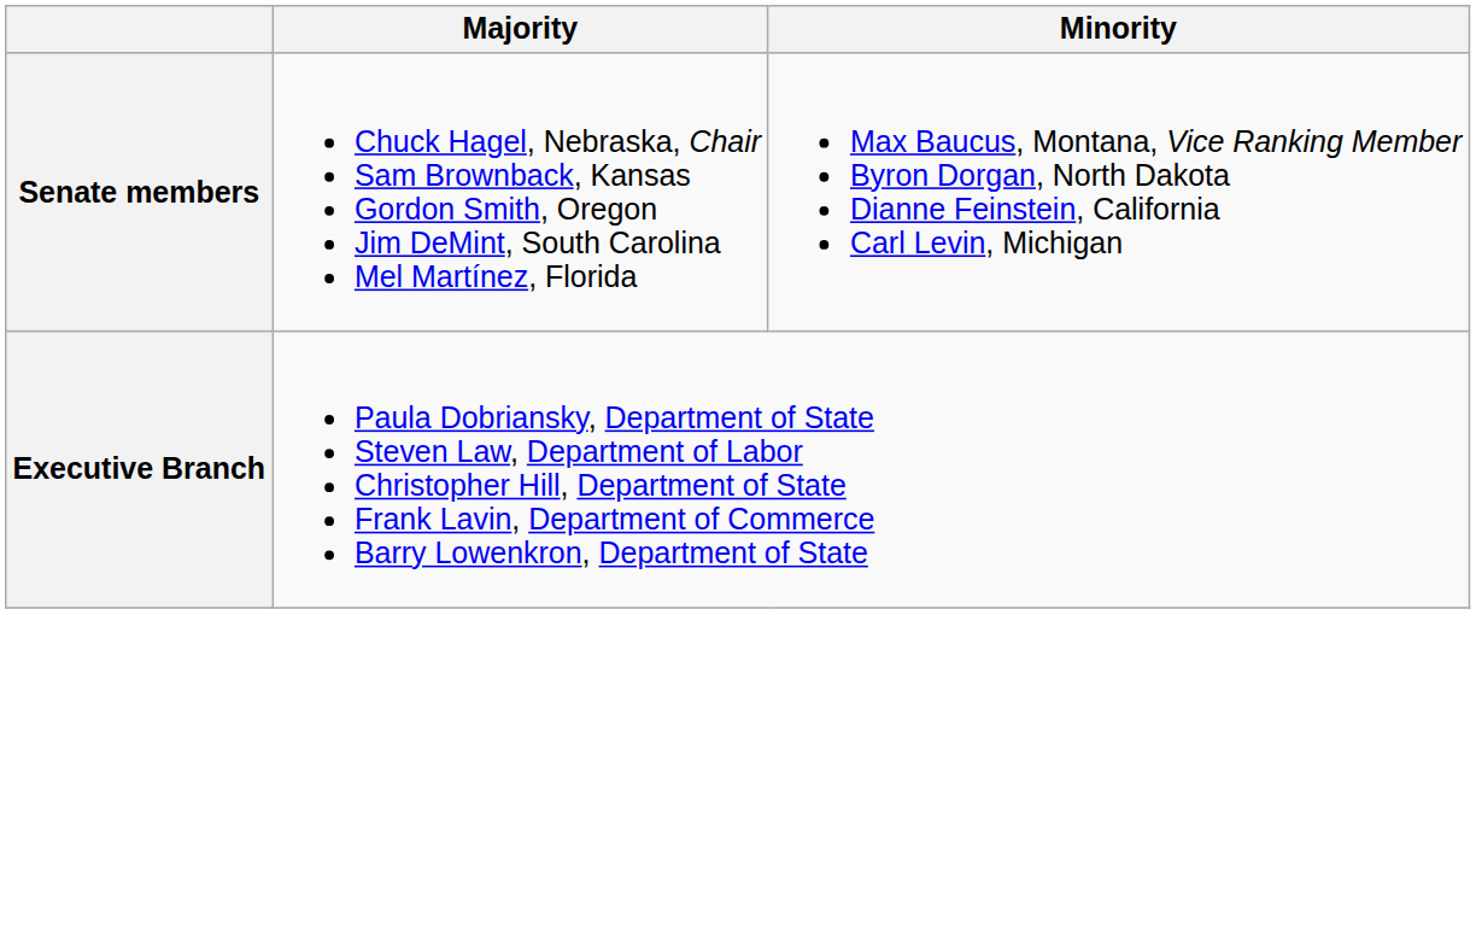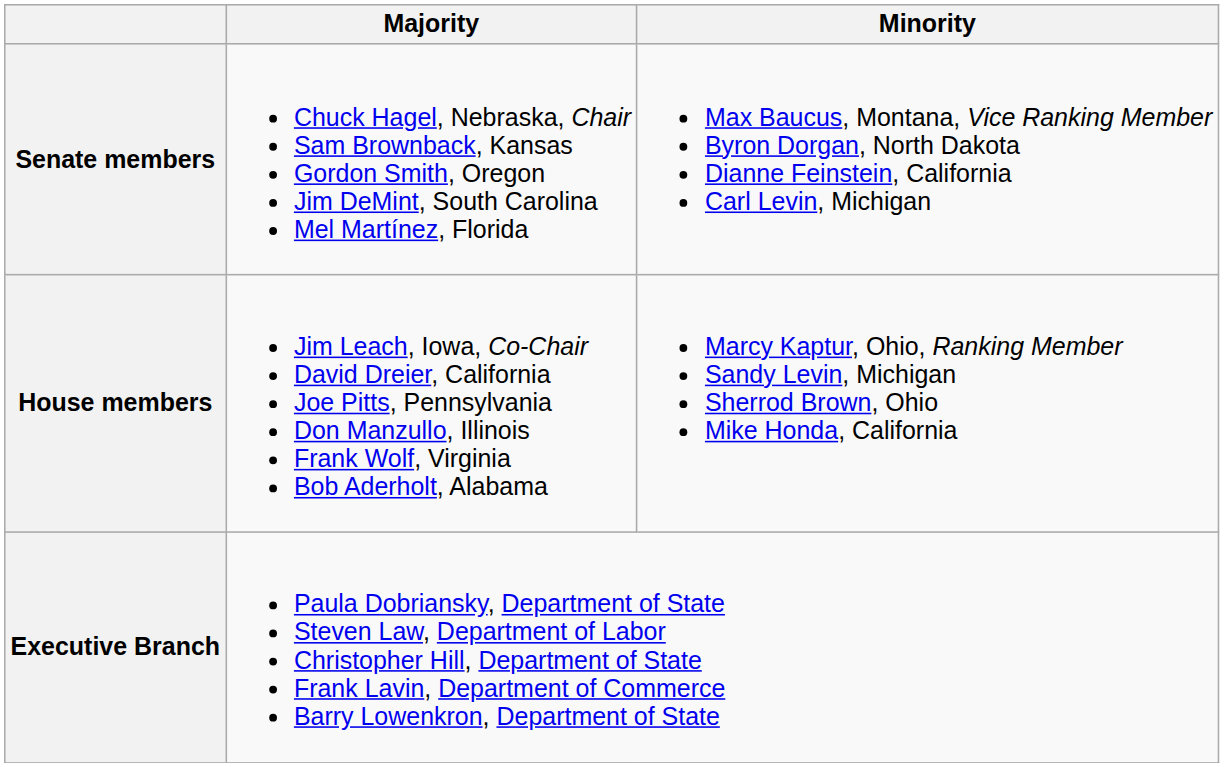+ row: House members | Jim Leach, Iowa, Co-Chair David Dreier, California Joe Pitts, Pennsylvania Don Manzullo, Illinois Frank Wolf, Virginia Bob Aderholt, Alabama | Marcy Kaptur, Ohio, Ranking Member Sandy Levin, Michigan Sherrod Brown, Ohio Mike Honda, California
